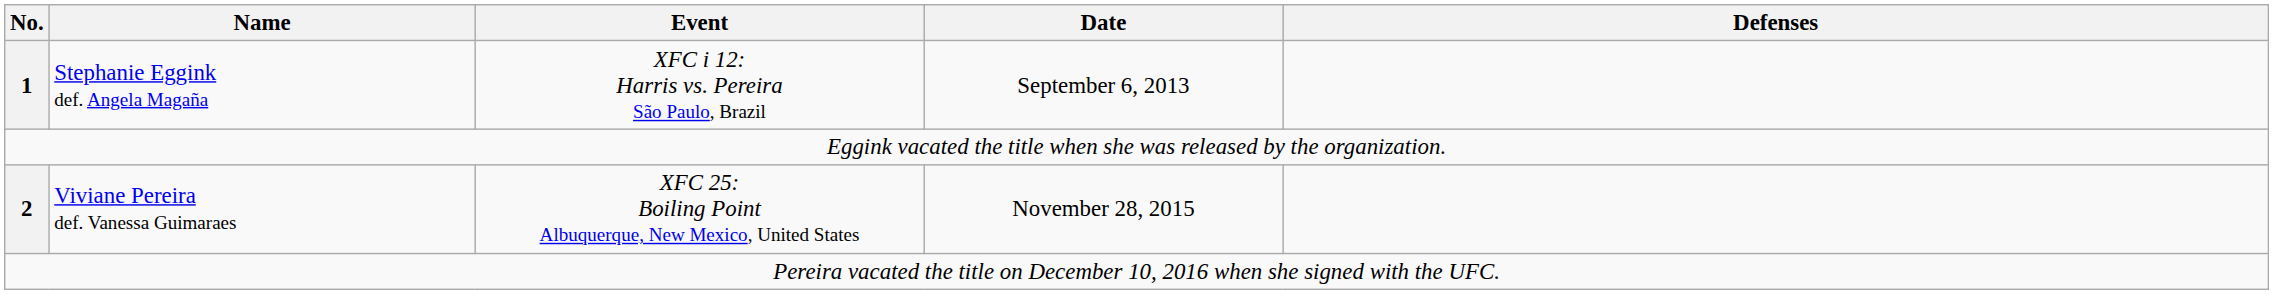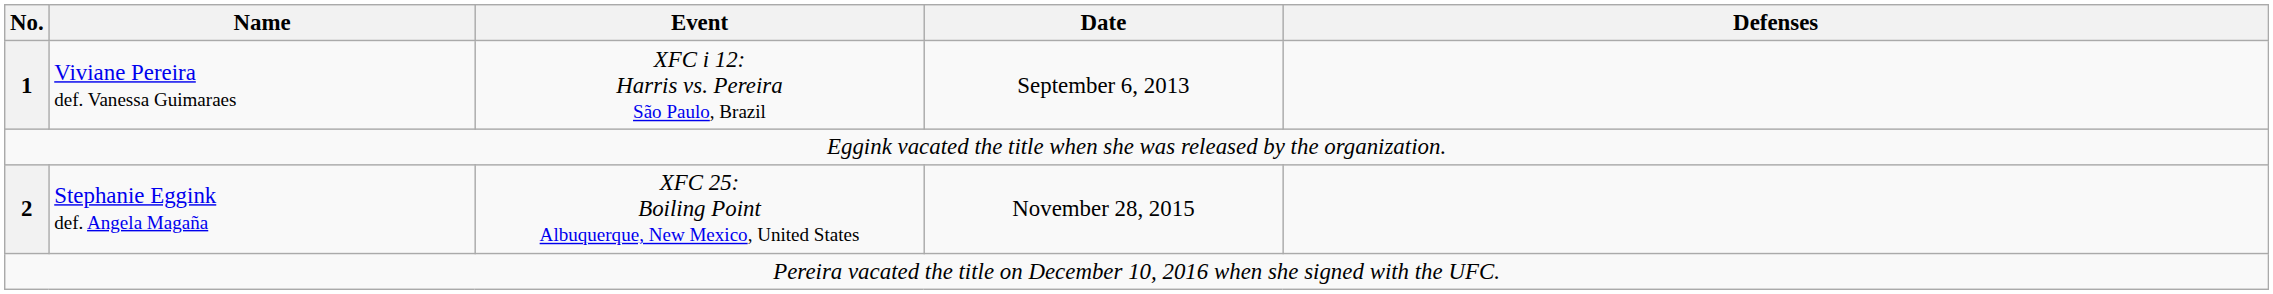1 | Name: Stephanie Eggink def. Angela Magaña -> Viviane Pereira def. Vanessa Guimaraes
2 | Name: Viviane Pereira def. Vanessa Guimaraes -> Stephanie Eggink def. Angela Magaña
